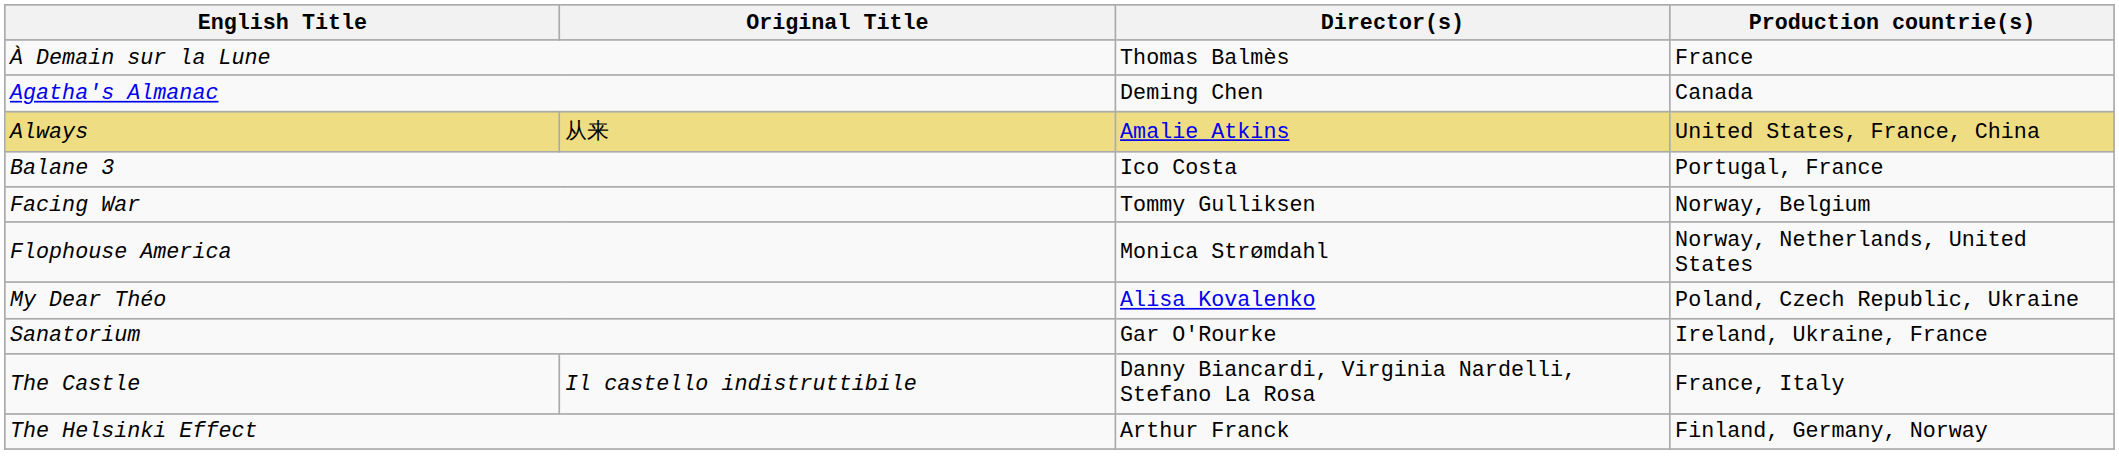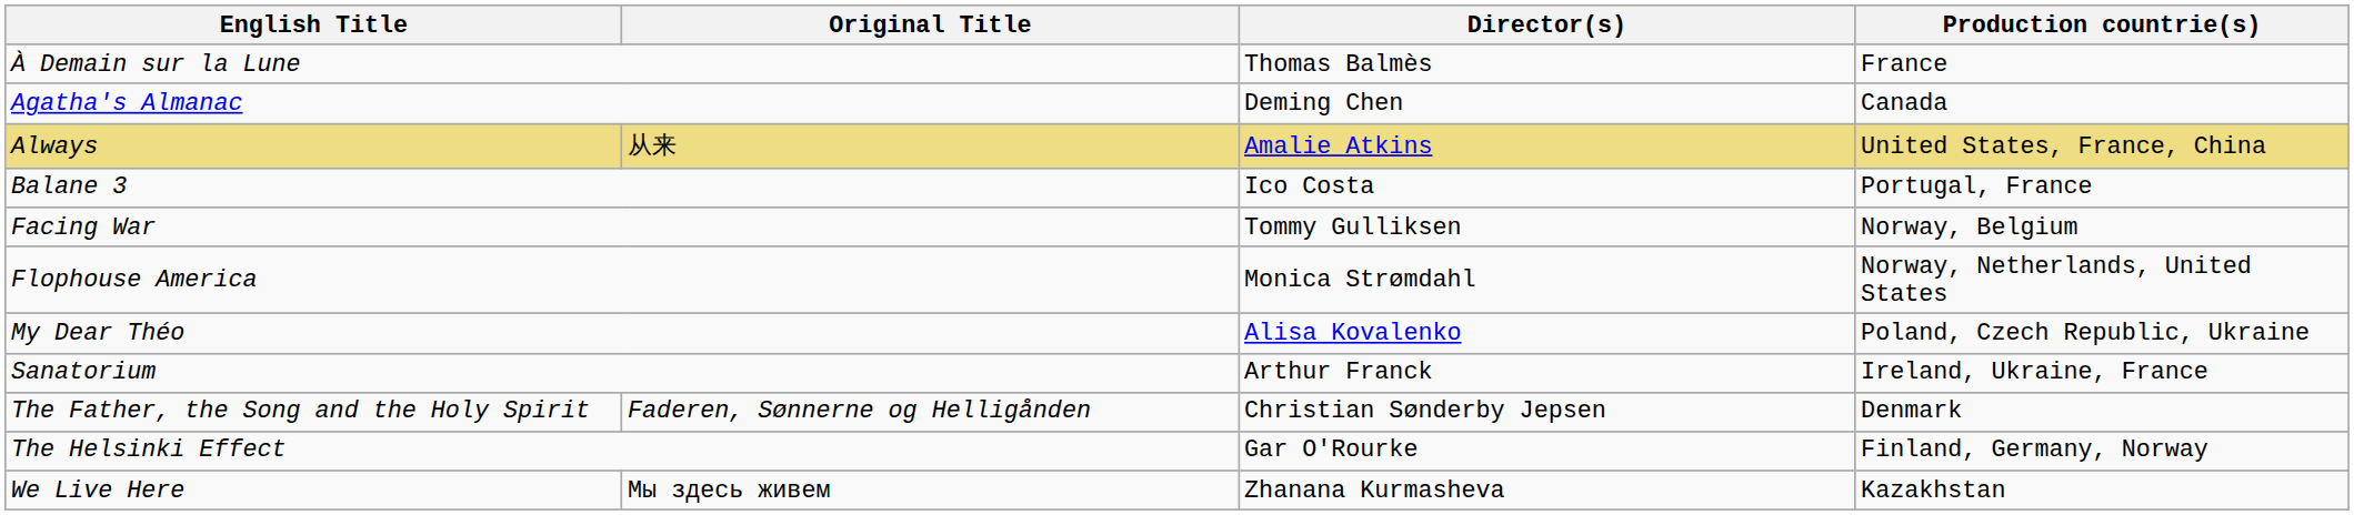Sanatorium | Director(s): Gar O'Rourke -> Arthur Franck
- row: The Castle | Il castello indistruttibile | Danny Biancardi, Virginia Nardelli, Stefano La Rosa | France, Italy
+ row: The Father, the Song and the Holy Spirit | Faderen, Sønnerne og Helligånden | Christian Sønderby Jepsen | Denmark
The Helsinki Effect | Director(s): Arthur Franck -> Gar O'Rourke
+ row: We Live Here | Мы здесь живем | Zhanana Kurmasheva | Kazakhstan
